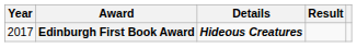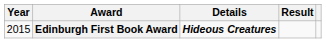Edinburgh First Book Award | Year: 2017 -> 2015
